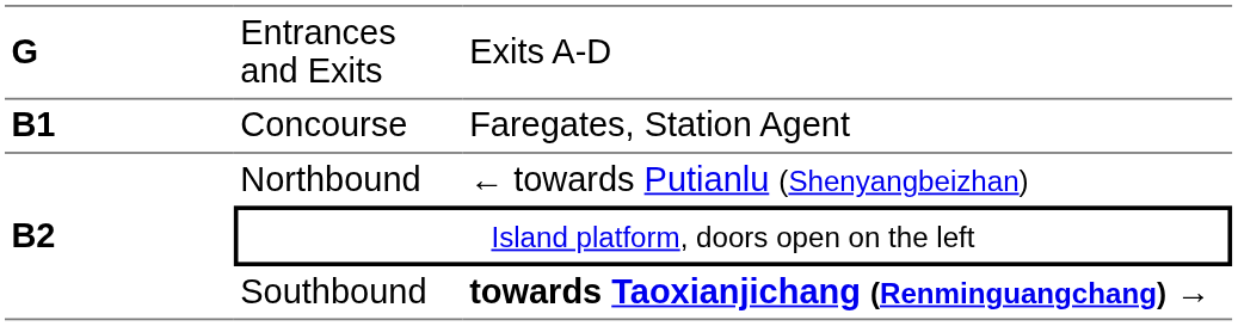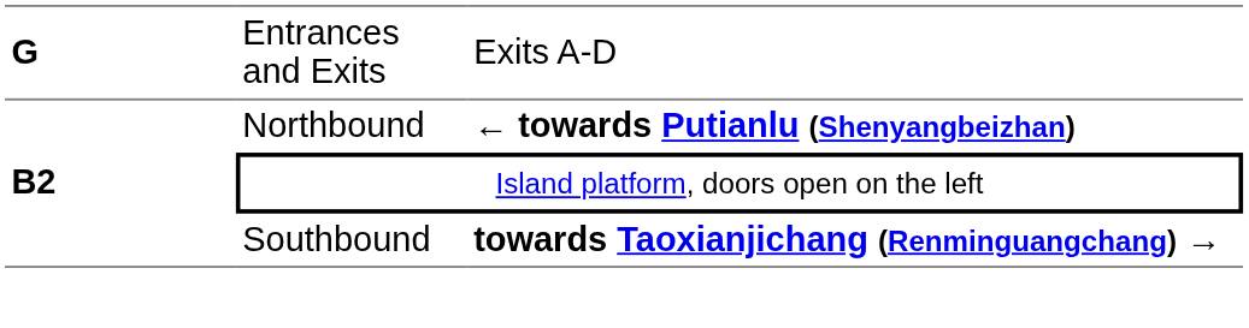- row: B1 | Concourse | Faregates, Station Agent
Northbound | column 3: normal -> bold
